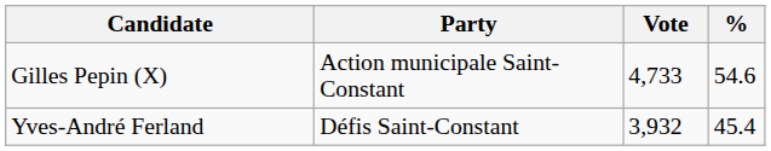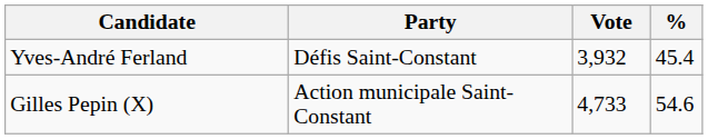rows swapped: Gilles Pepin (X) <-> Yves-André Ferland
